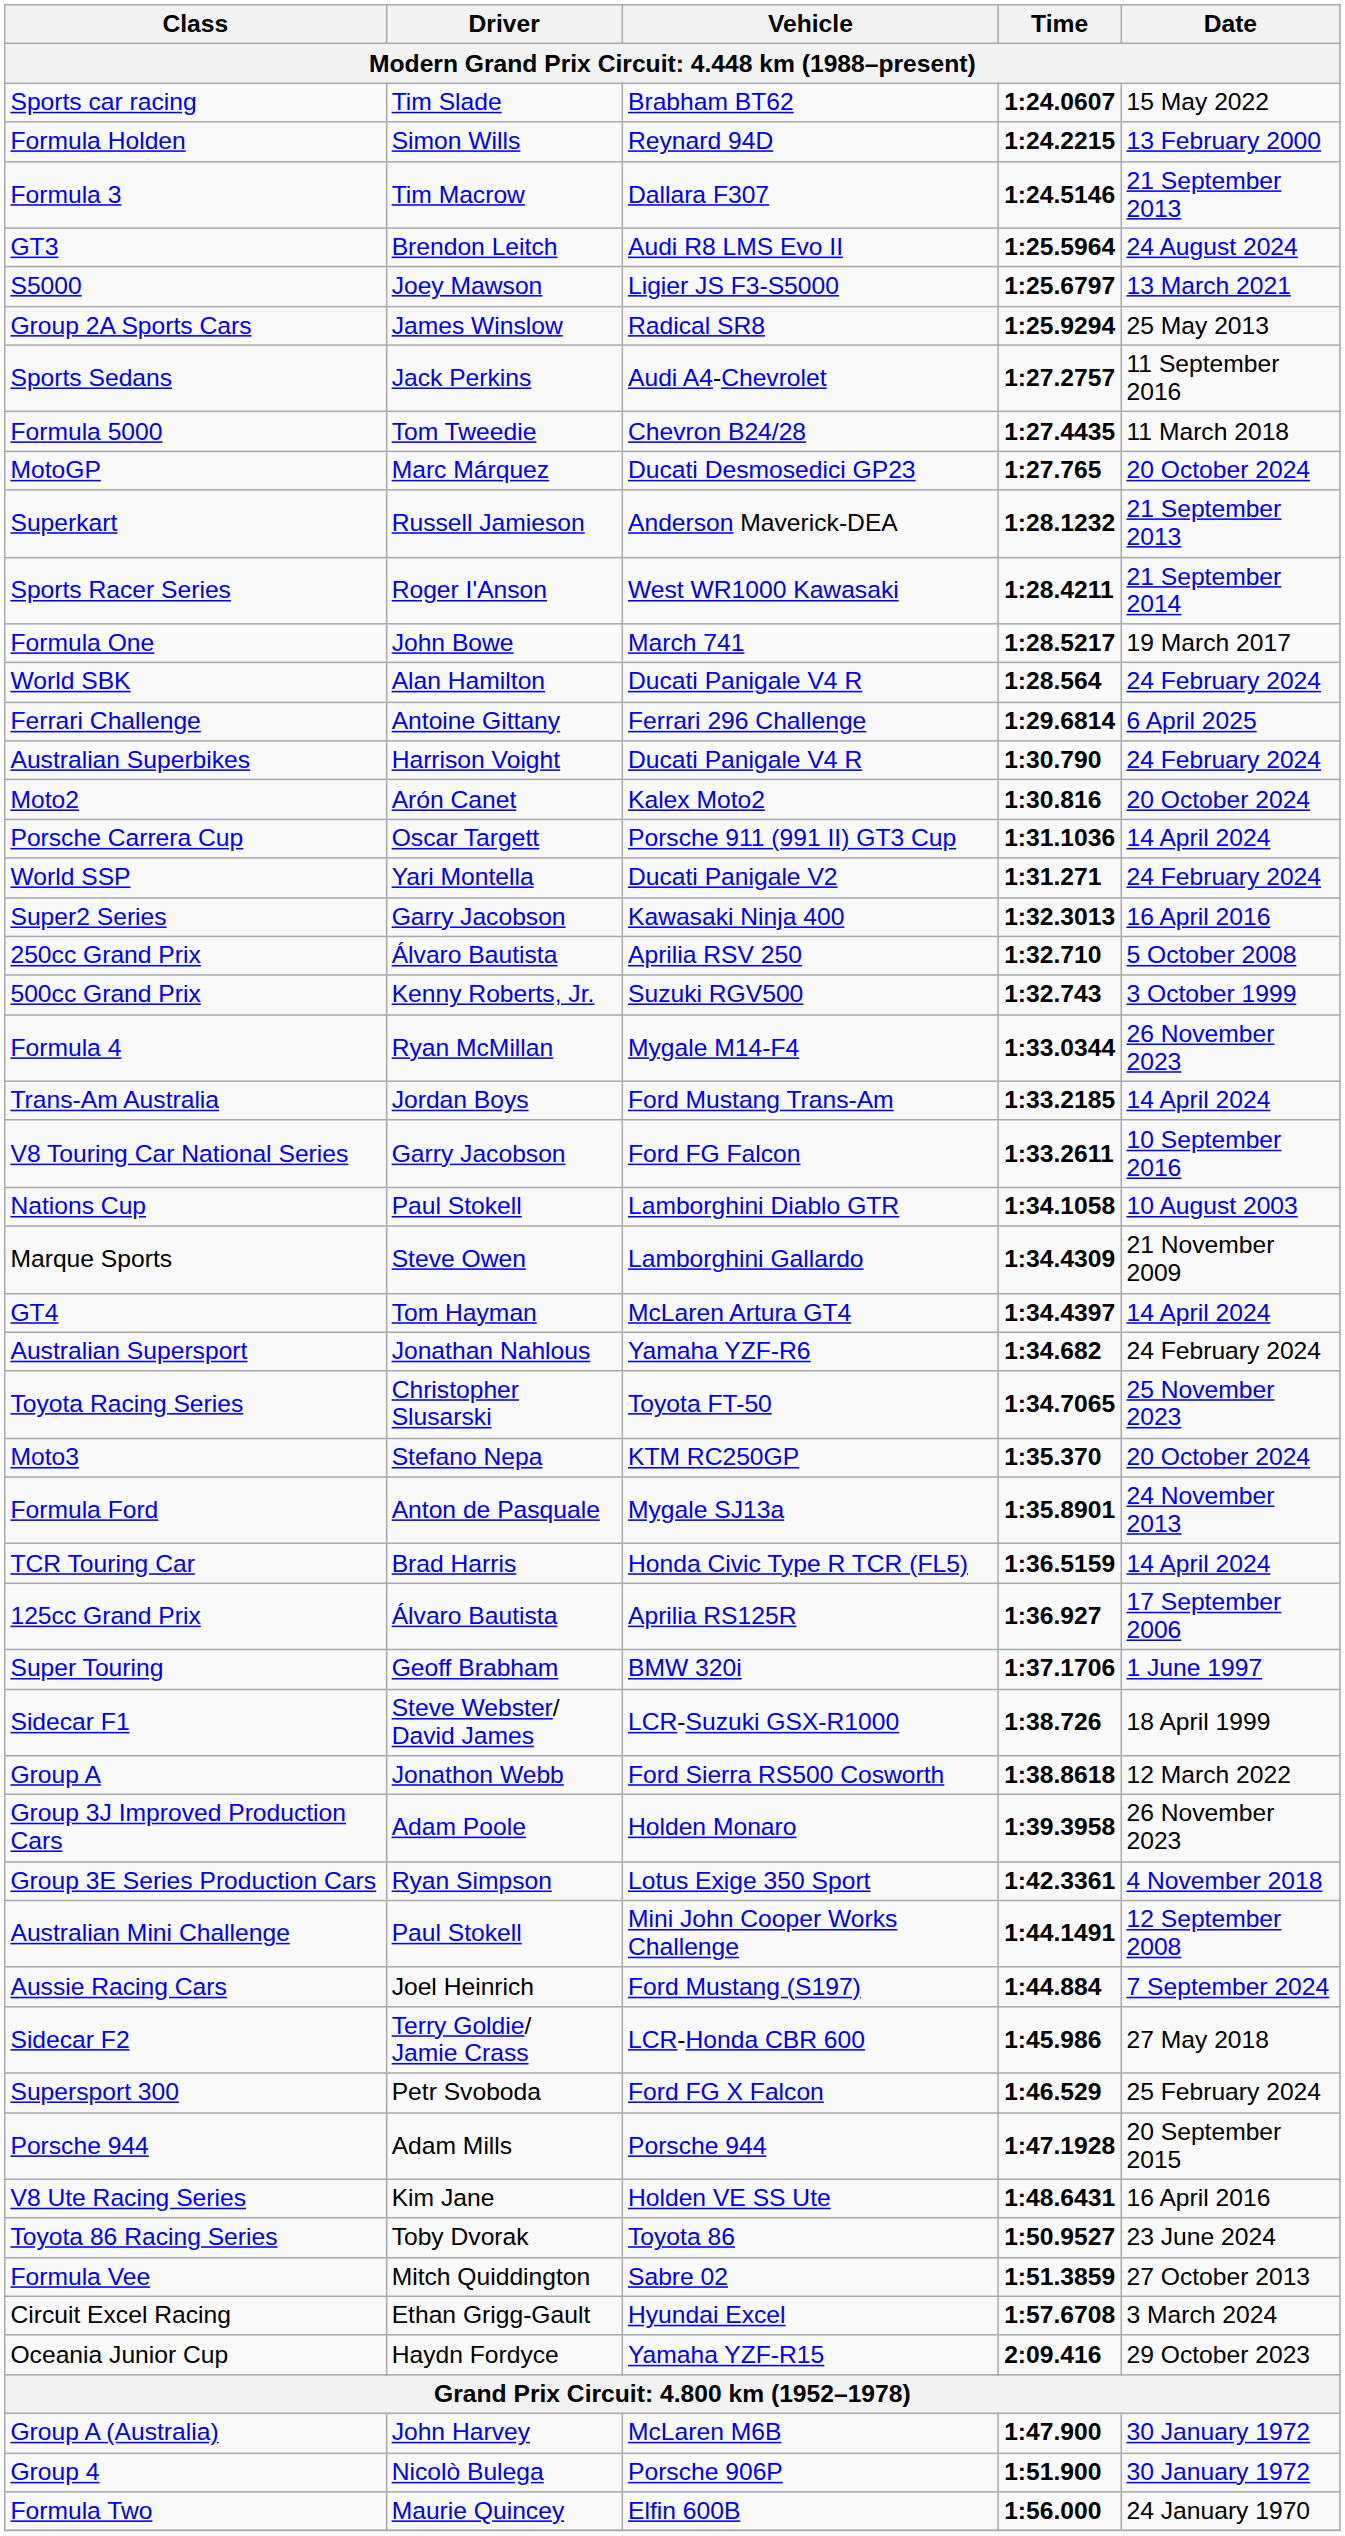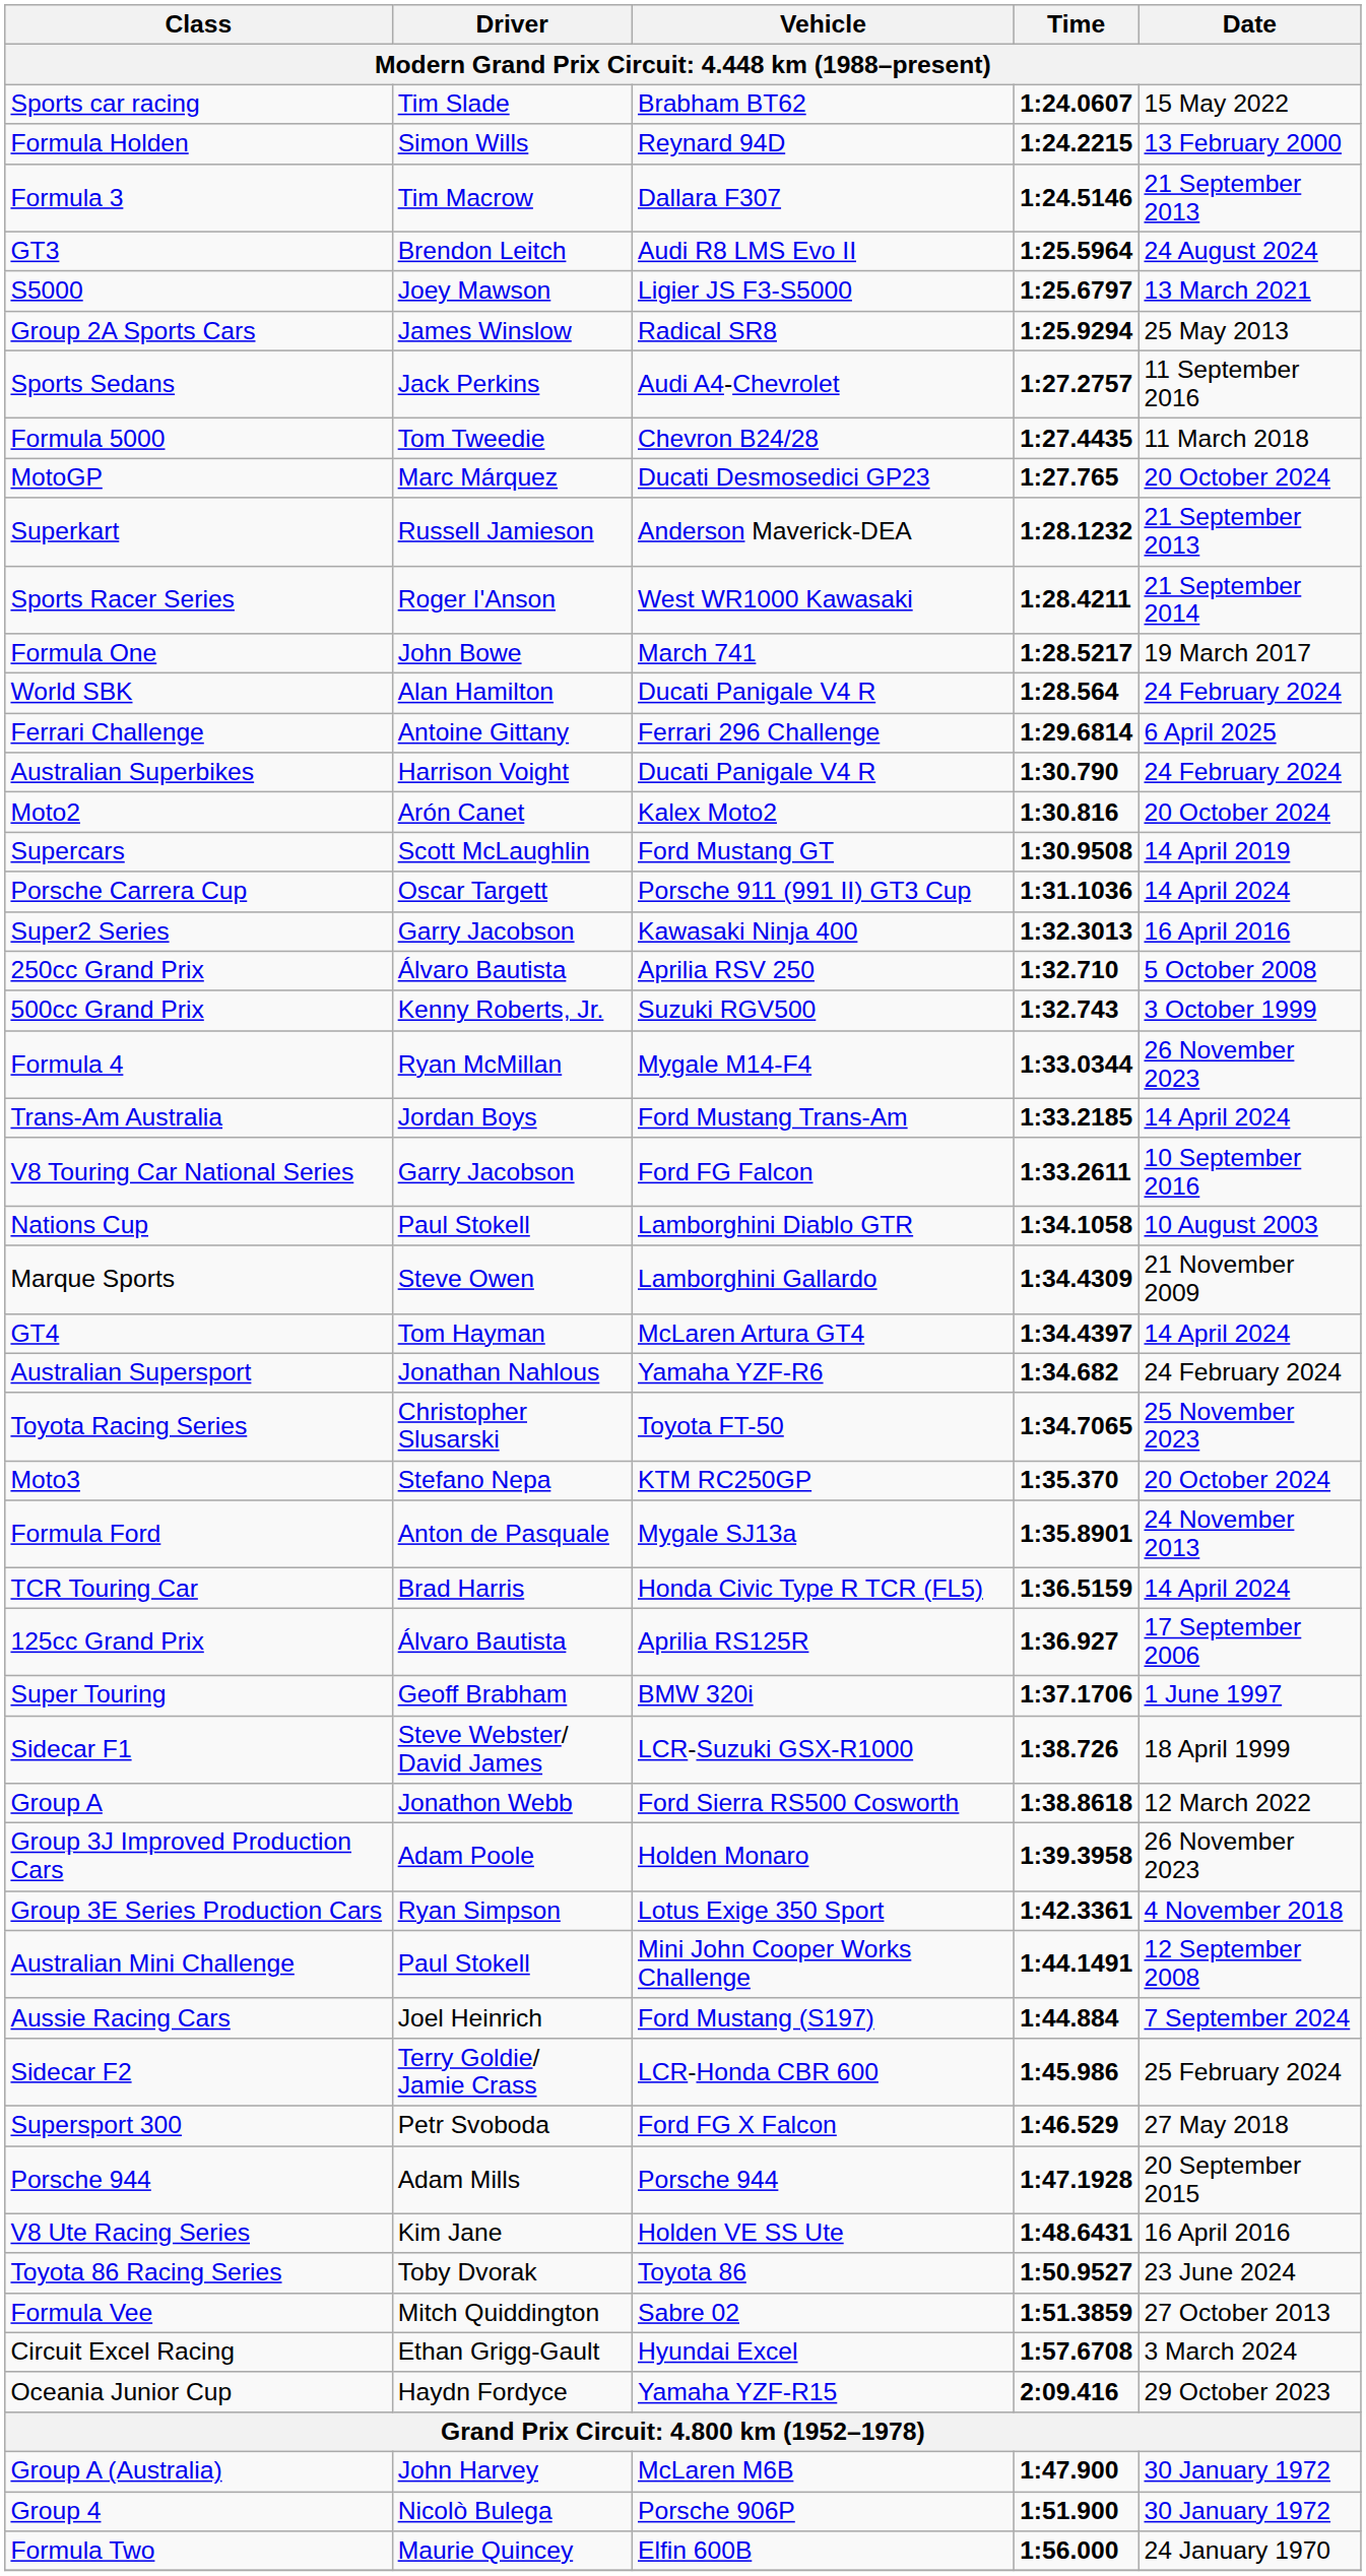+ row: Supercars | Scott McLaughlin | Ford Mustang GT | 1:30.9508 | 14 April 2019
- row: World SSP | Yari Montella | Ducati Panigale V2 | 1:31.271 | 24 February 2024
Sidecar F2 | Date: 27 May 2018 -> 25 February 2024
Supersport 300 | Date: 25 February 2024 -> 27 May 2018
